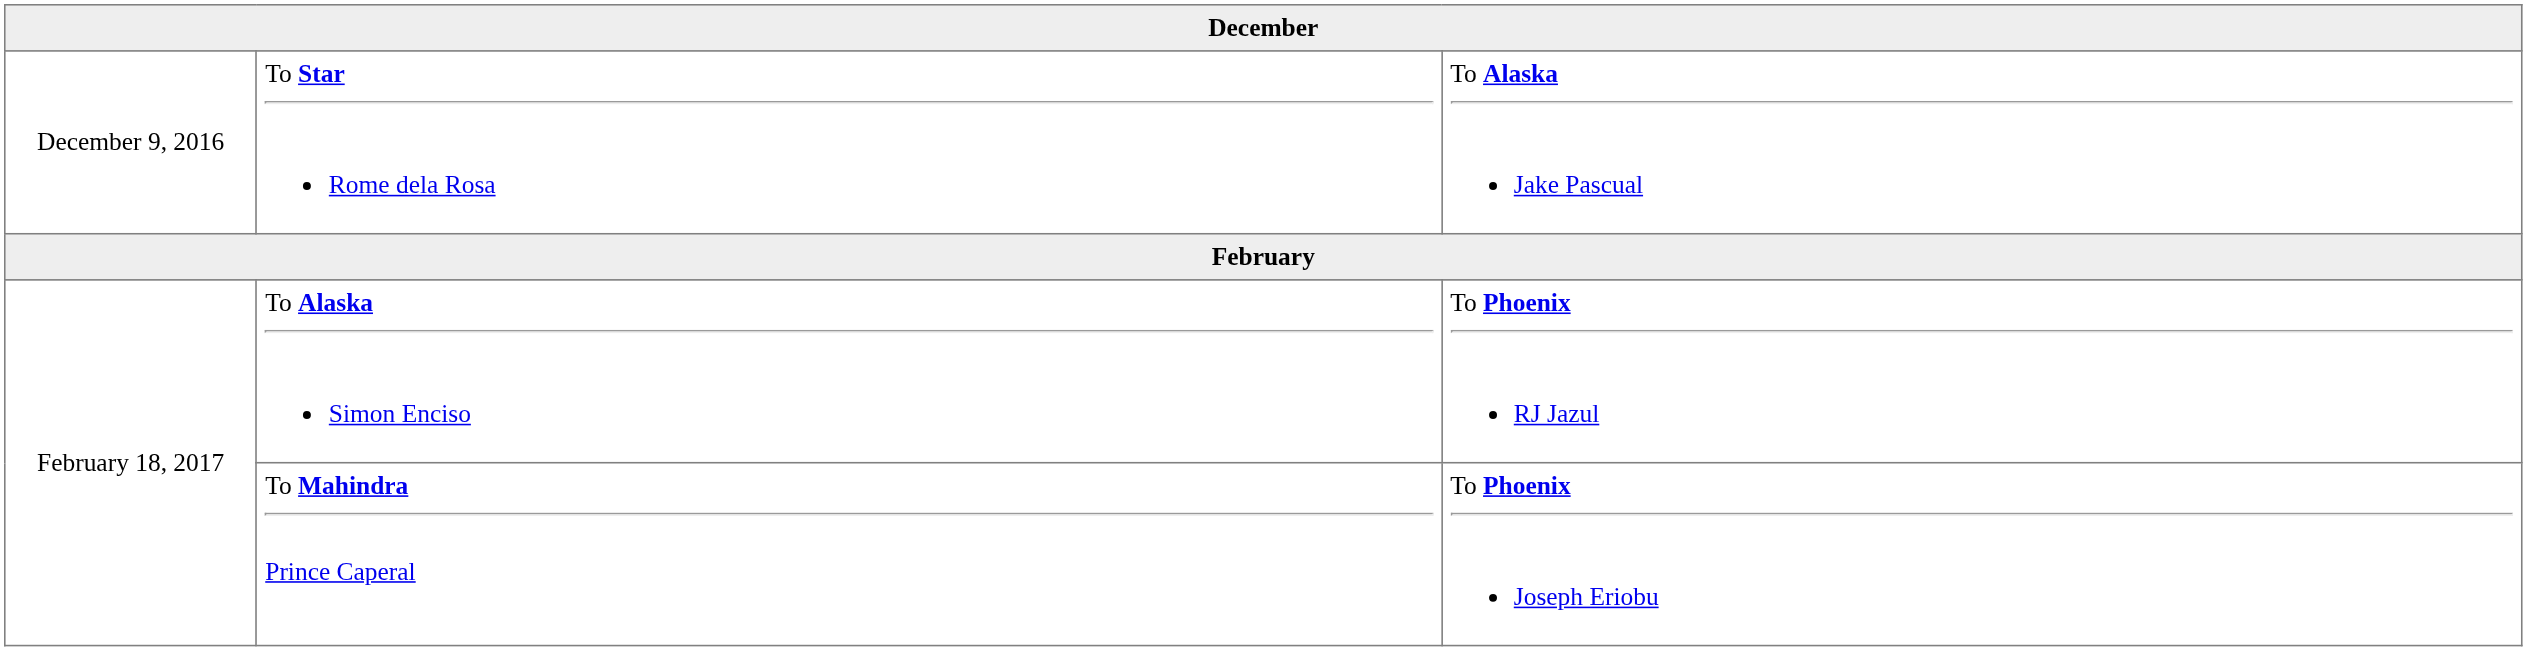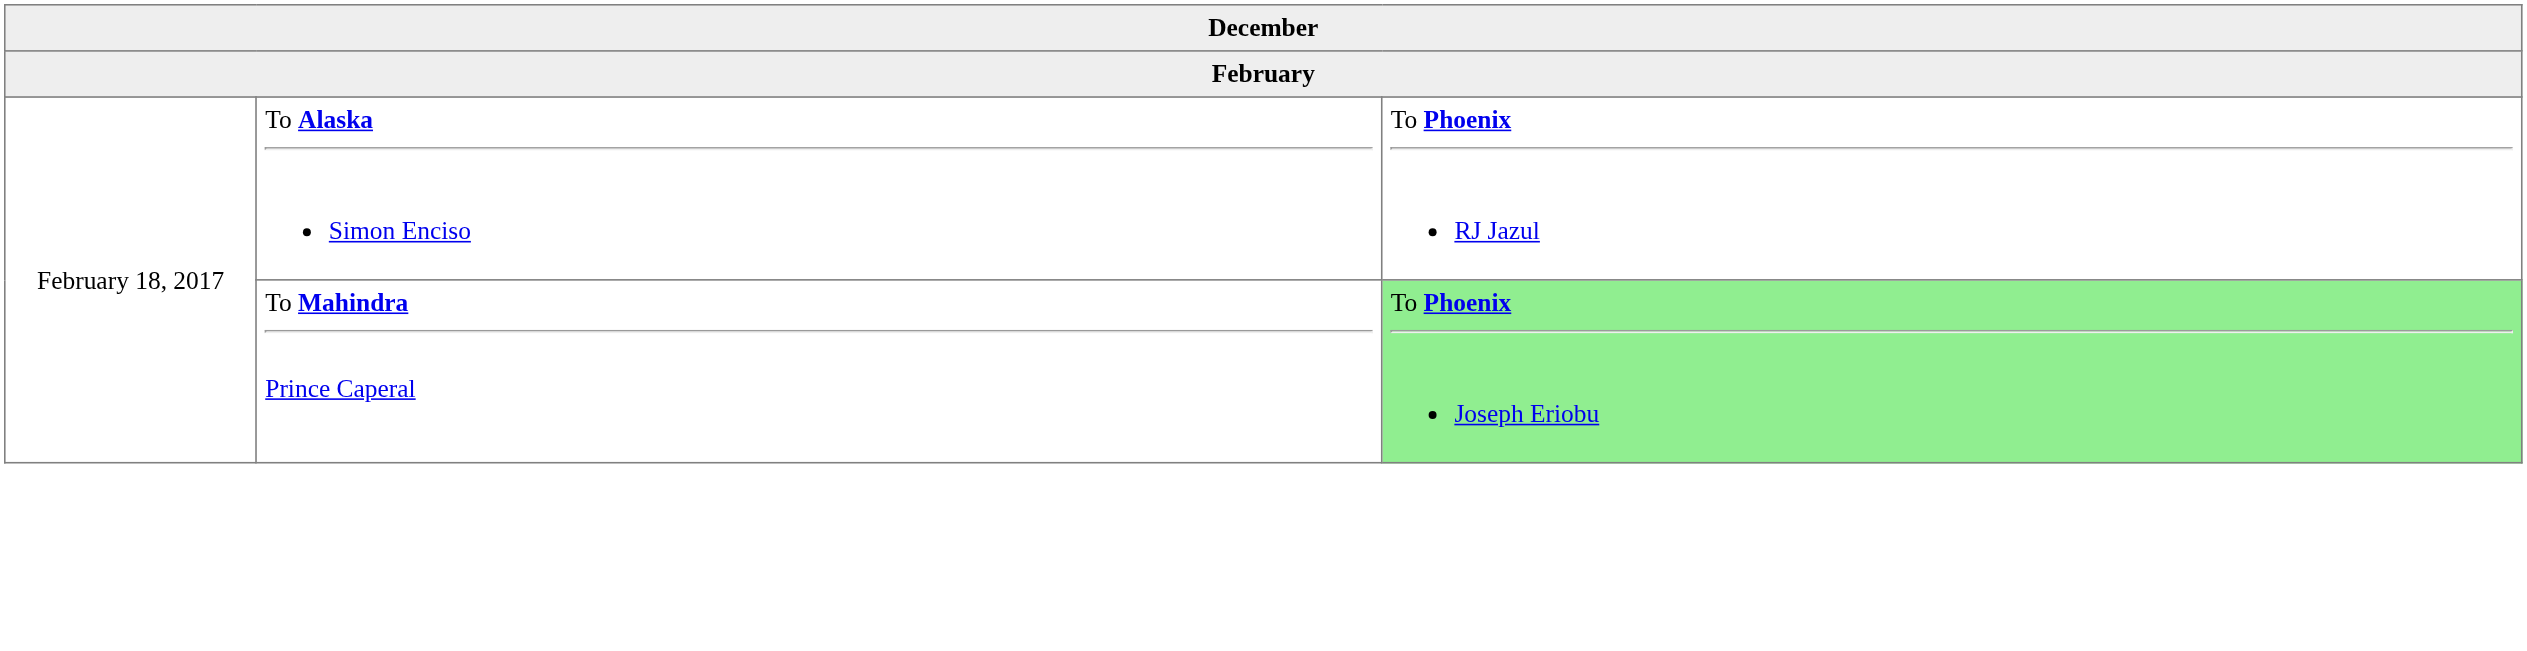- row: December 9, 2016 | To Star Rome dela Rosa | To Alaska Jake Pascual
To Mahindra Prince Caperal | column 3: no background -> lightgreen background
